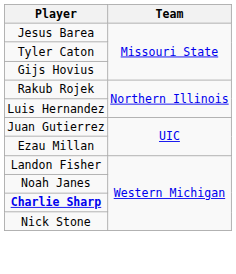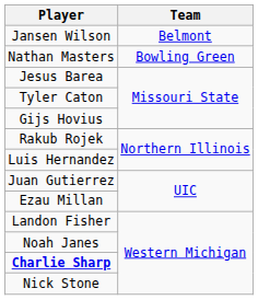+ row: Jansen Wilson | Belmont
+ row: Nathan Masters | Bowling Green
